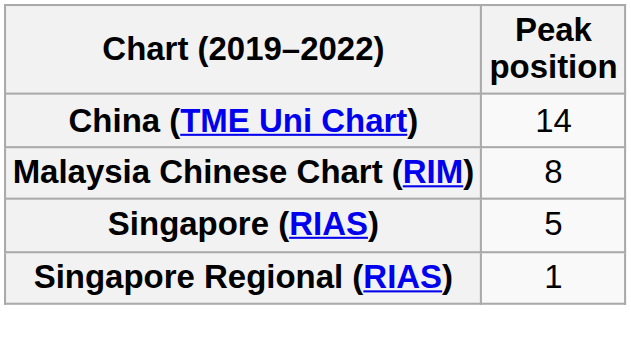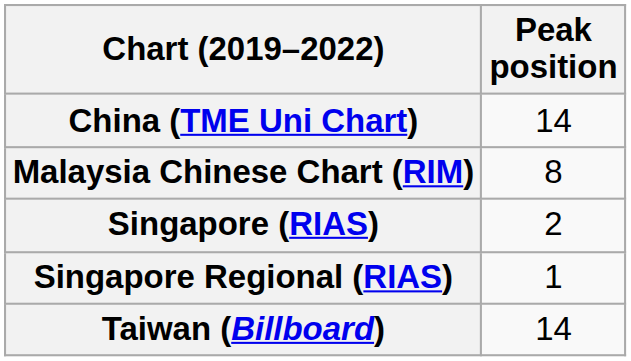Singapore (RIAS) | Peak position: 5 -> 2
+ row: Taiwan (Billboard) | 14
